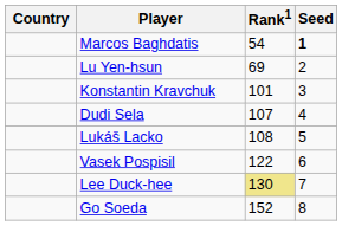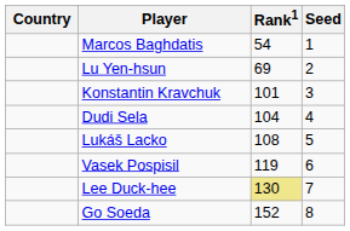Marcos Baghdatis | Seed: bold -> normal
Dudi Sela | Rank1: 107 -> 104
Vasek Pospisil | Rank1: 122 -> 119
